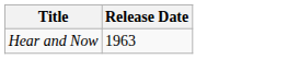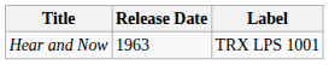+ column: Label | TRX LPS 1001
